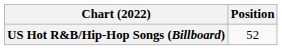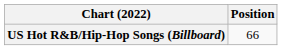US Hot R&B/Hip-Hop Songs (Billboard) | Position: 52 -> 66
